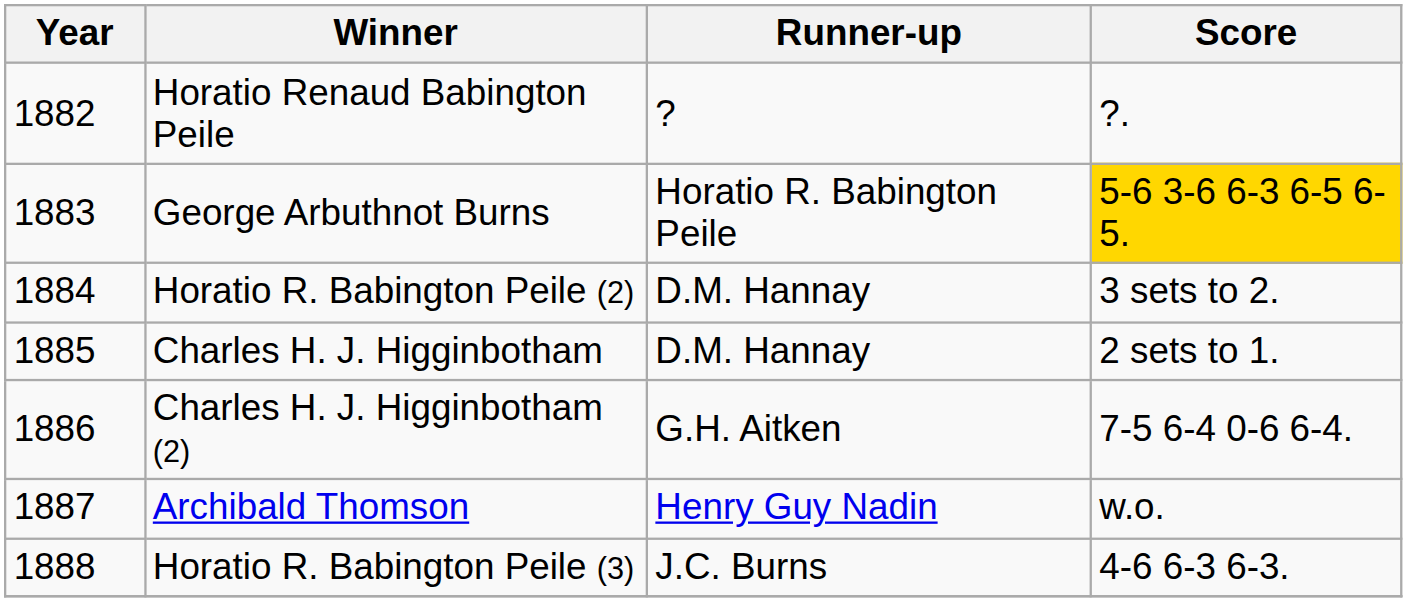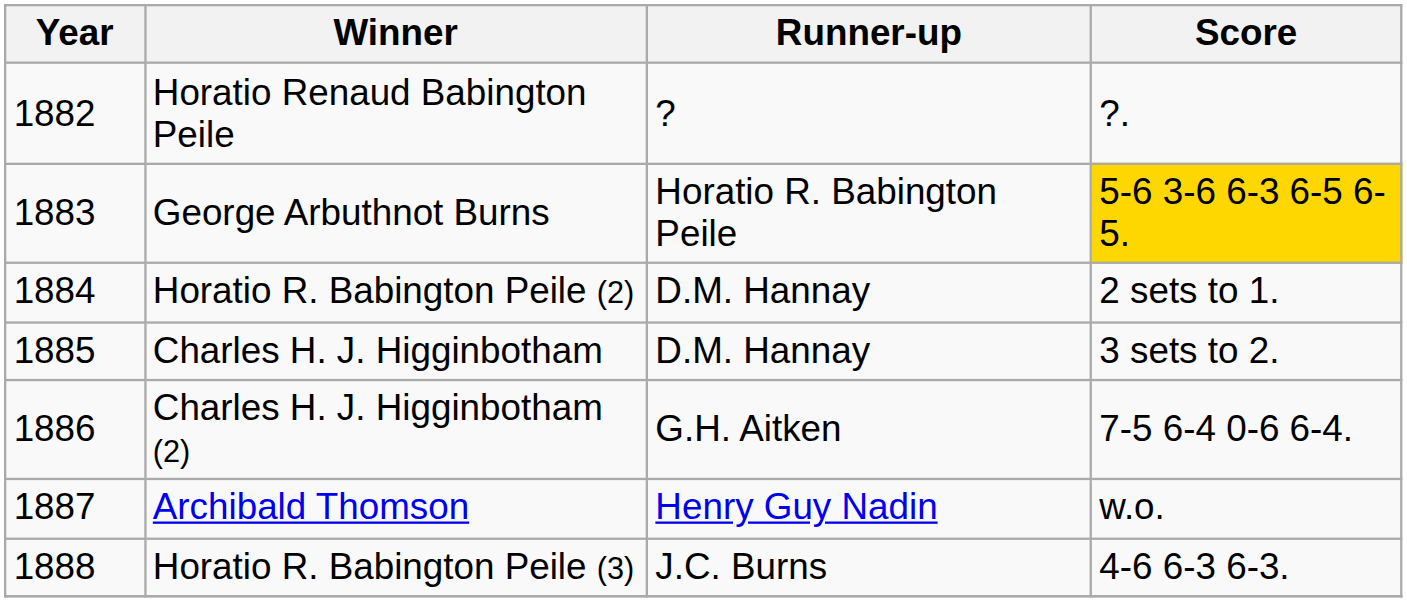Horatio R. Babington Peile (2) | Score: 3 sets to 2. -> 2 sets to 1.
Charles H. J. Higginbotham | Score: 2 sets to 1. -> 3 sets to 2.
